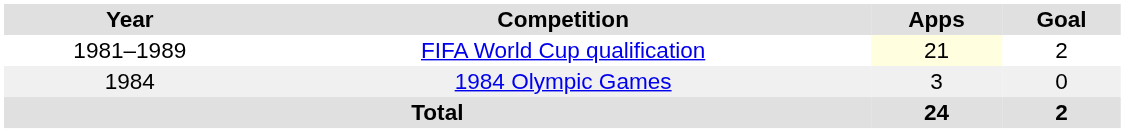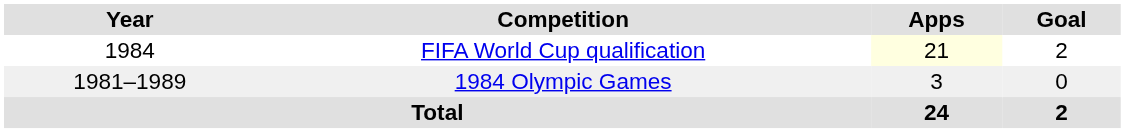FIFA World Cup qualification | Year: 1981–1989 -> 1984
1984 Olympic Games | Year: 1984 -> 1981–1989
